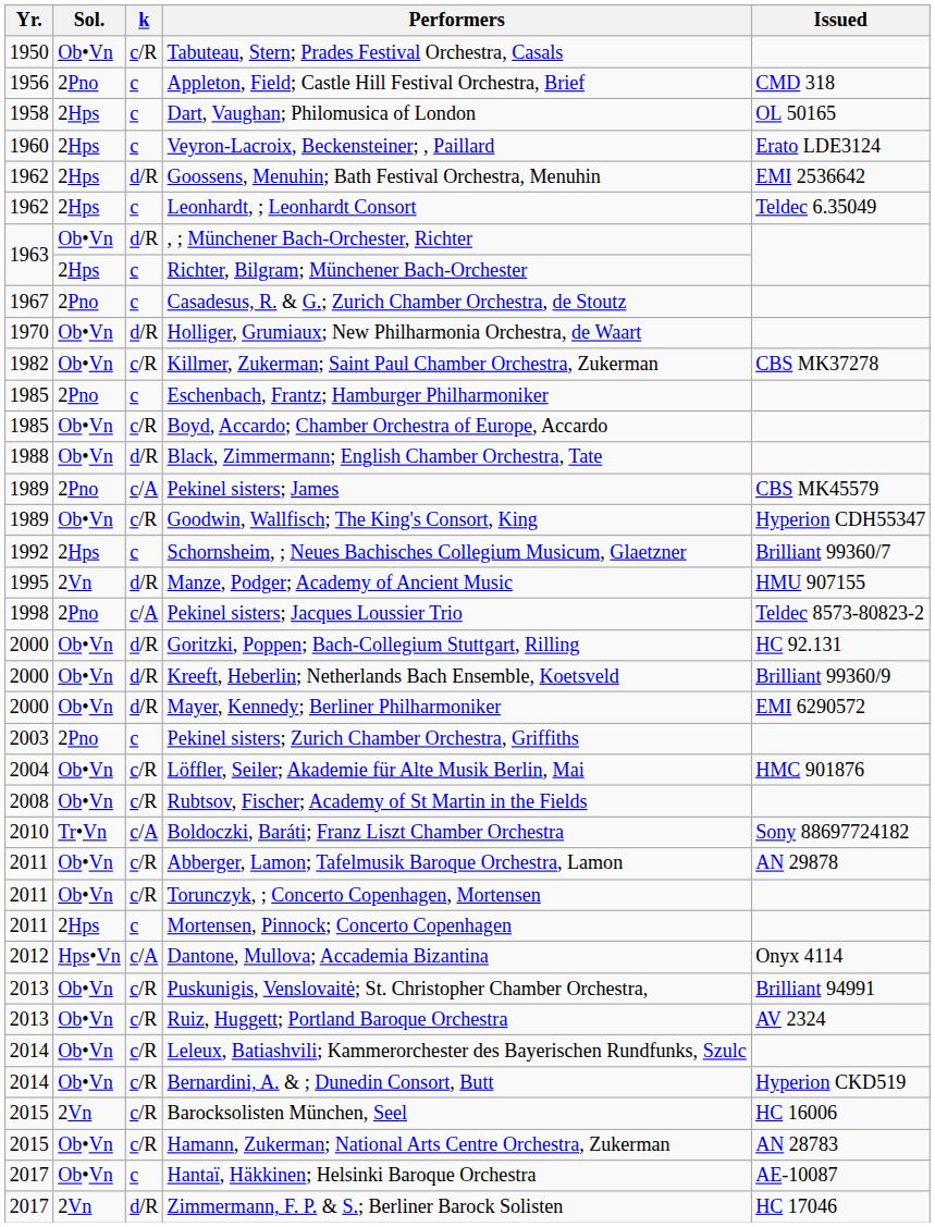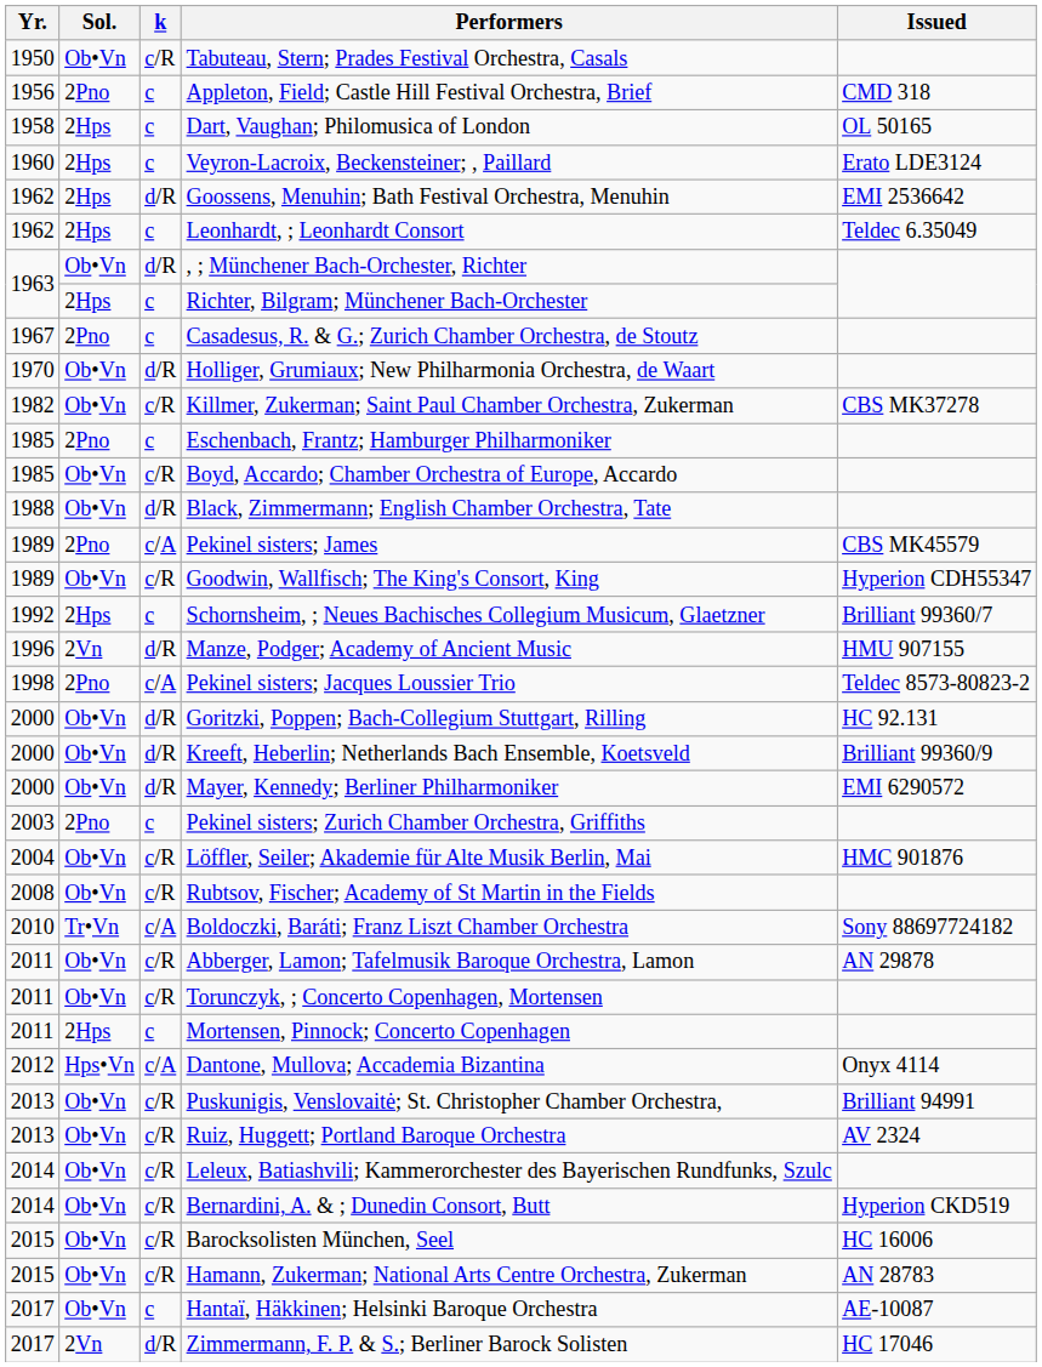Manze, Podger; Academy of Ancient Music | Yr.: 1995 -> 1996
Barocksolisten München, Seel | Sol.: 2Vn -> Ob•Vn
